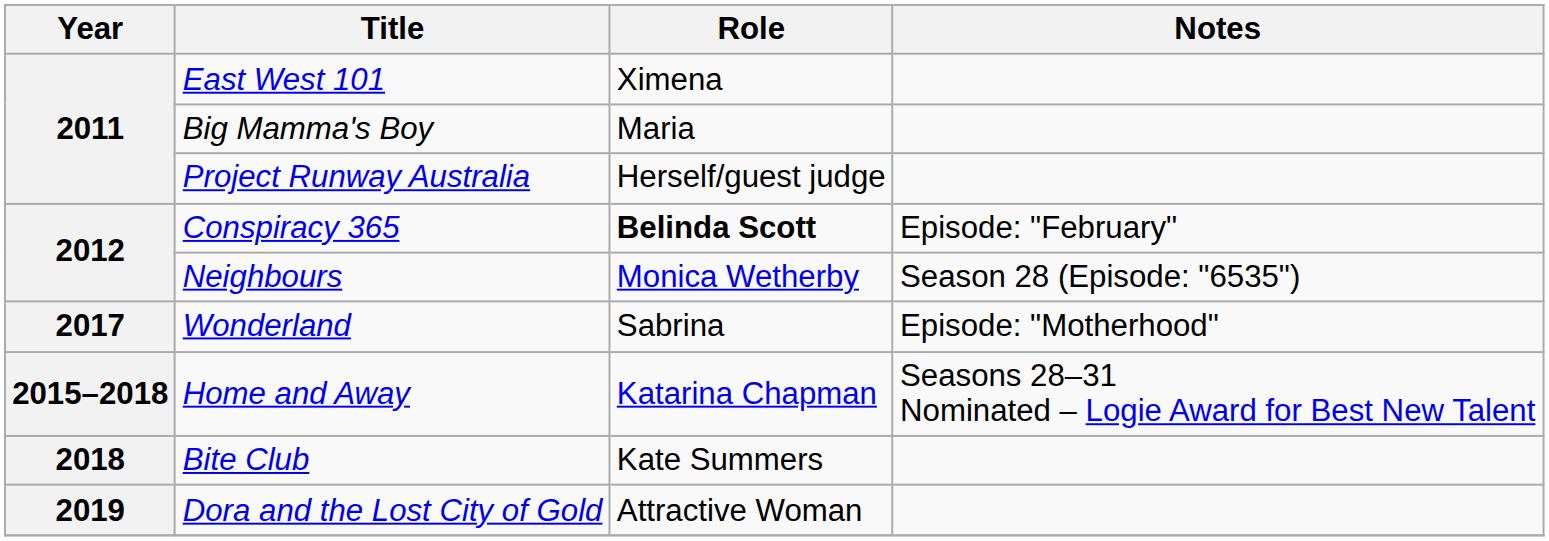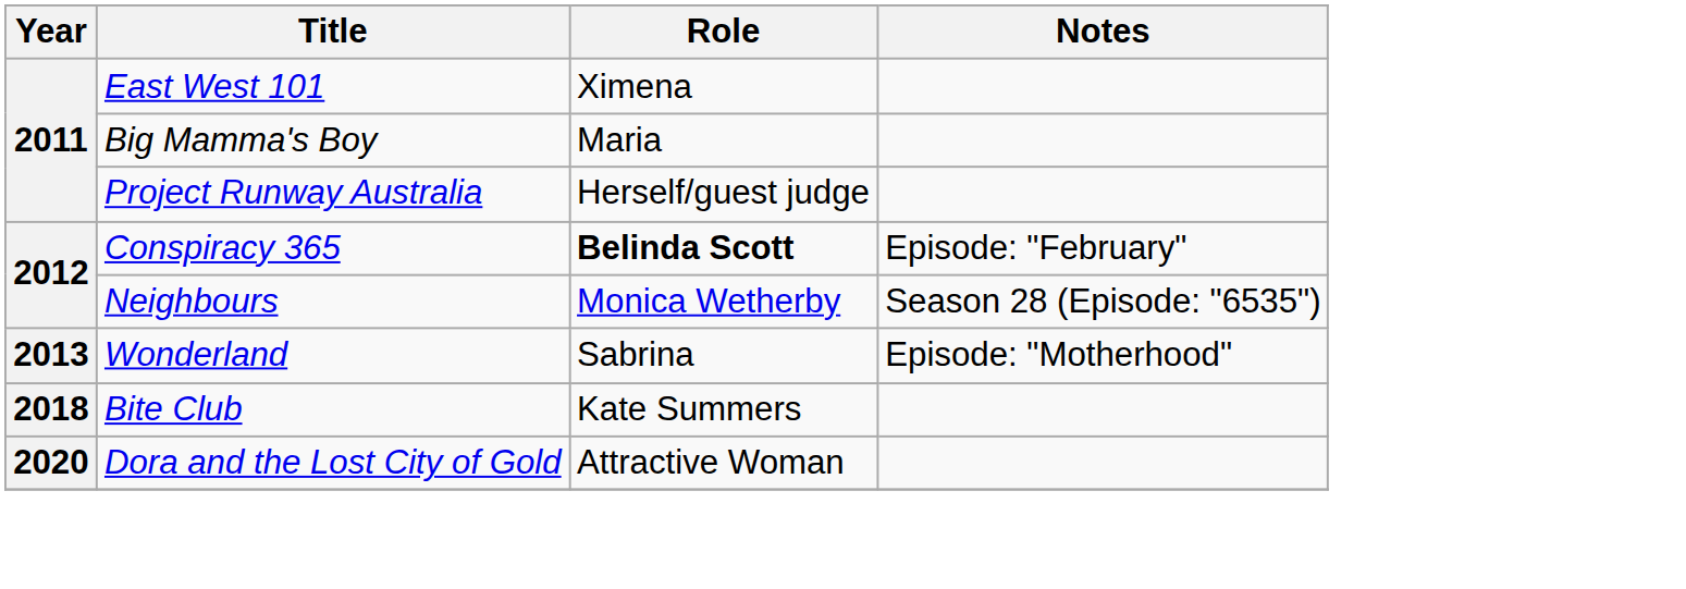Wonderland | Year: 2017 -> 2013
- row: 2015–2018 | Home and Away | Katarina Chapman | Seasons 28–31 Nominated – Logie Award for Best New Talent
Dora and the Lost City of Gold | Year: 2019 -> 2020
